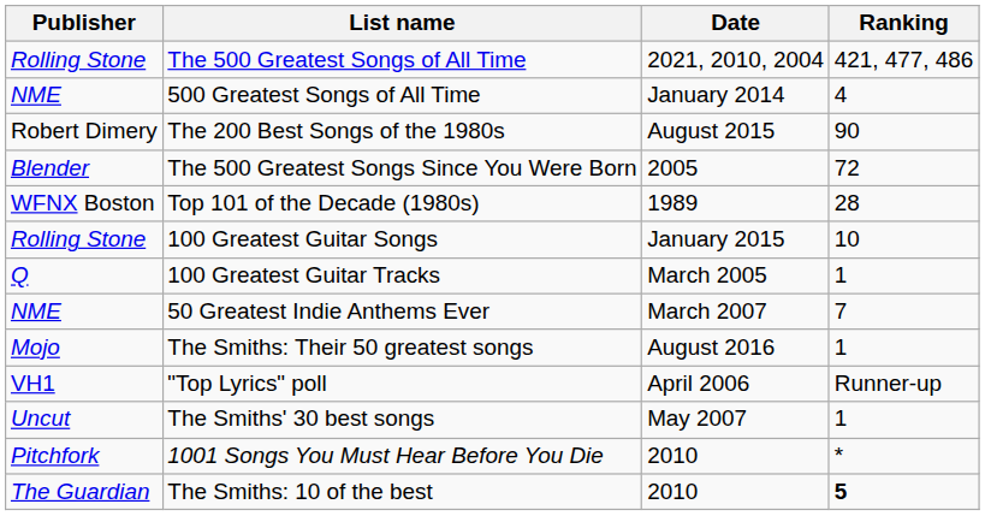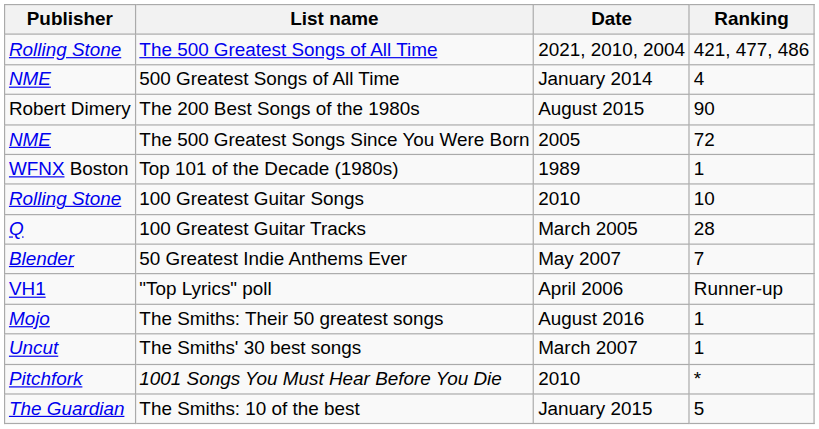The 500 Greatest Songs Since You Were Born | Publisher: Blender -> NME
Top 101 of the Decade (1980s) | Ranking: 28 -> 1
100 Greatest Guitar Songs | Date: January 2015 -> 2010
100 Greatest Guitar Tracks | Ranking: 1 -> 28
50 Greatest Indie Anthems Ever | Publisher: NME -> Blender
50 Greatest Indie Anthems Ever | Date: March 2007 -> May 2007
rows swapped: "Top Lyrics" poll <-> The Smiths: Their 50 greatest songs
The Smiths' 30 best songs | Date: May 2007 -> March 2007
The Smiths: 10 of the best | Date: 2010 -> January 2015
The Smiths: 10 of the best | Ranking: bold -> normal
